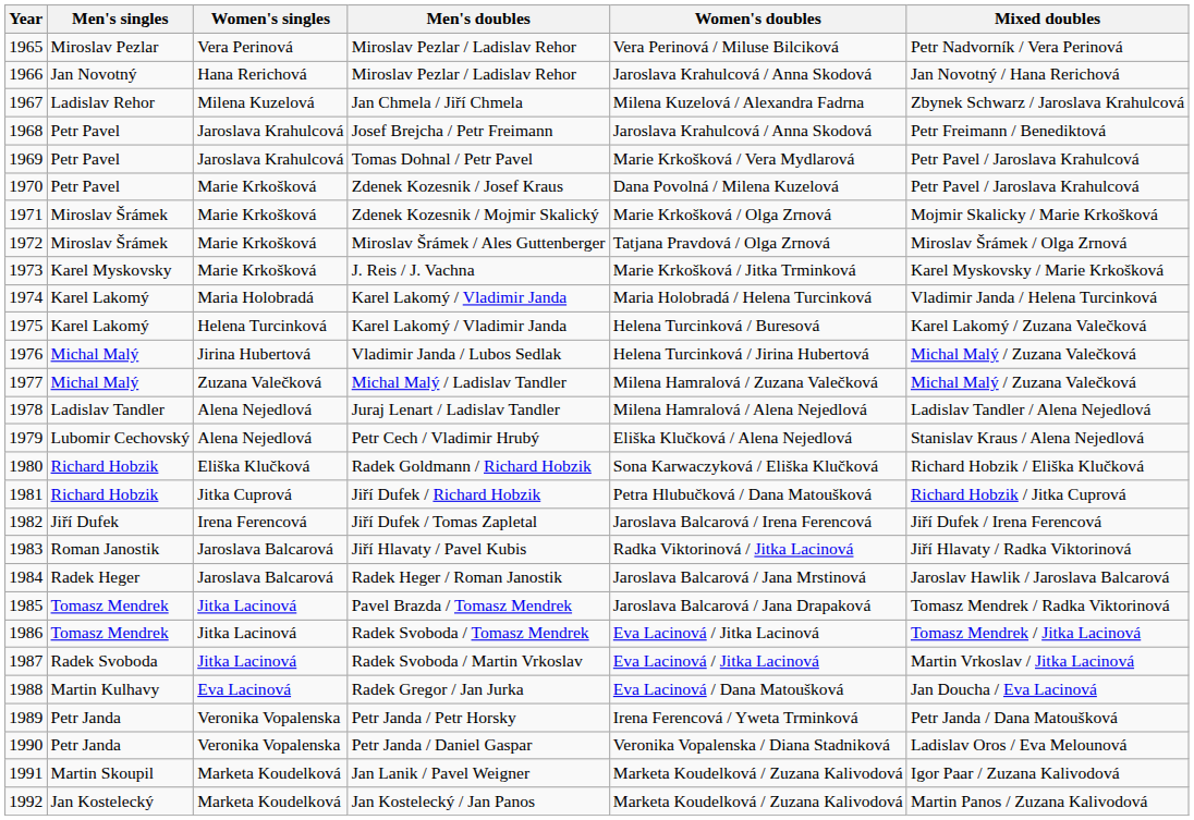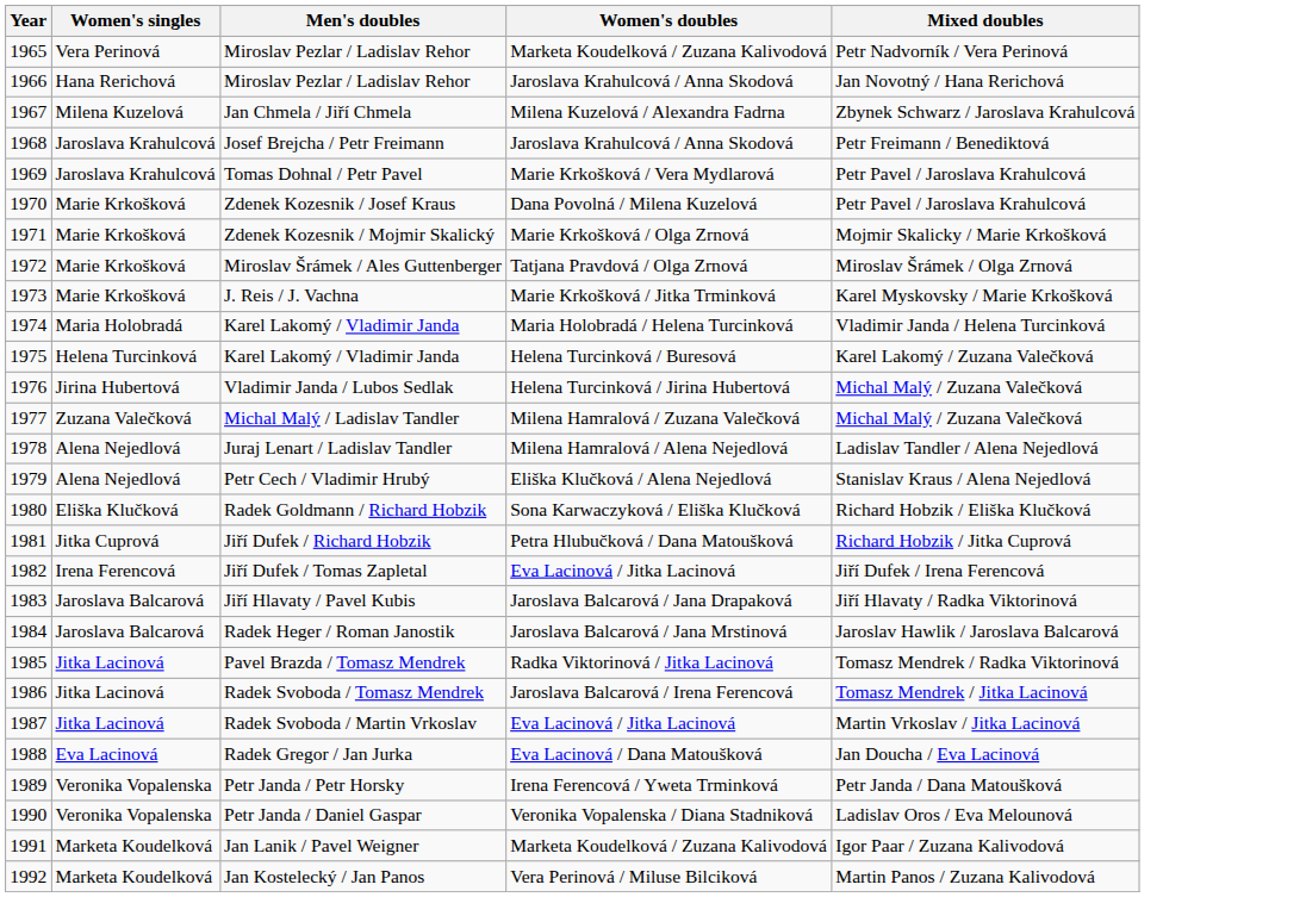- column: Men's singles | Miroslav Pezlar | Jan Novotný | Ladislav Rehor | Petr Pavel | Petr Pavel | Petr Pavel | Miroslav Šrámek | Miroslav Šrámek | Karel Myskovsky | Karel Lakomý | Karel Lakomý | Michal Malý | Michal Malý | Ladislav Tandler | Lubomir Cechovský | Richard Hobzik | Richard Hobzik | Jiří Dufek | Roman Janostik | Radek Heger | Tomasz Mendrek | Tomasz Mendrek | Radek Svoboda | Martin Kulhavy | Petr Janda | Petr Janda | Martin Skoupil | Jan Kostelecký
1965 / Miroslav Pezlar / Ladislav Rehor | Women's doubles: Vera Perinová / Miluse Bilciková -> Marketa Koudelková / Zuzana Kalivodová
Jiří Dufek / Tomas Zapletal | Women's doubles: Jaroslava Balcarová / Irena Ferencová -> Eva Lacinová / Jitka Lacinová
Jiří Hlavaty / Pavel Kubis | Women's doubles: Radka Viktorinová / Jitka Lacinová -> Jaroslava Balcarová / Jana Drapaková
Pavel Brazda / Tomasz Mendrek | Women's doubles: Jaroslava Balcarová / Jana Drapaková -> Radka Viktorinová / Jitka Lacinová
Radek Svoboda / Tomasz Mendrek | Women's doubles: Eva Lacinová / Jitka Lacinová -> Jaroslava Balcarová / Irena Ferencová
Jan Kostelecký / Jan Panos | Women's doubles: Marketa Koudelková / Zuzana Kalivodová -> Vera Perinová / Miluse Bilciková
